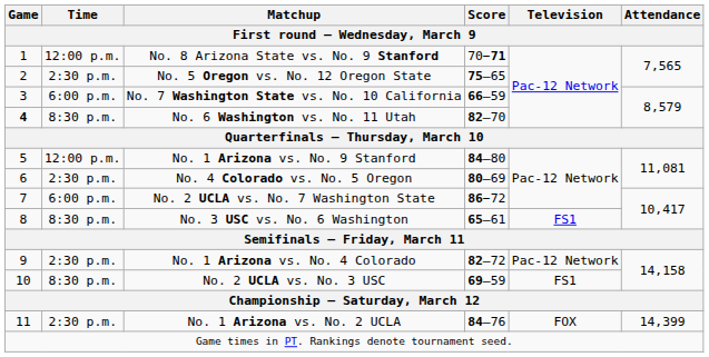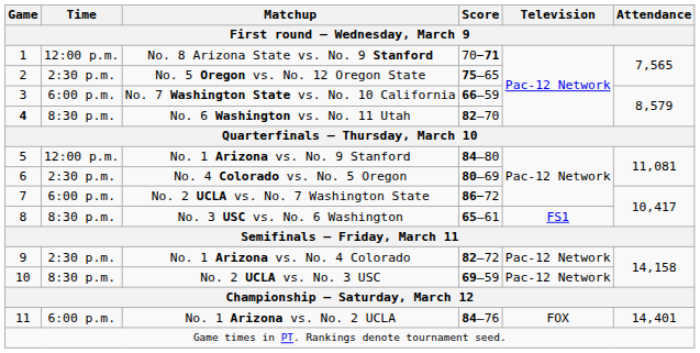No. 2 UCLA vs. No. 3 USC | Television: FS1 -> Pac-12 Network
No. 1 Arizona vs. No. 2 UCLA | Time: 2:30 p.m. -> 6:00 p.m.
No. 1 Arizona vs. No. 2 UCLA | Attendance: 14,399 -> 14,401
